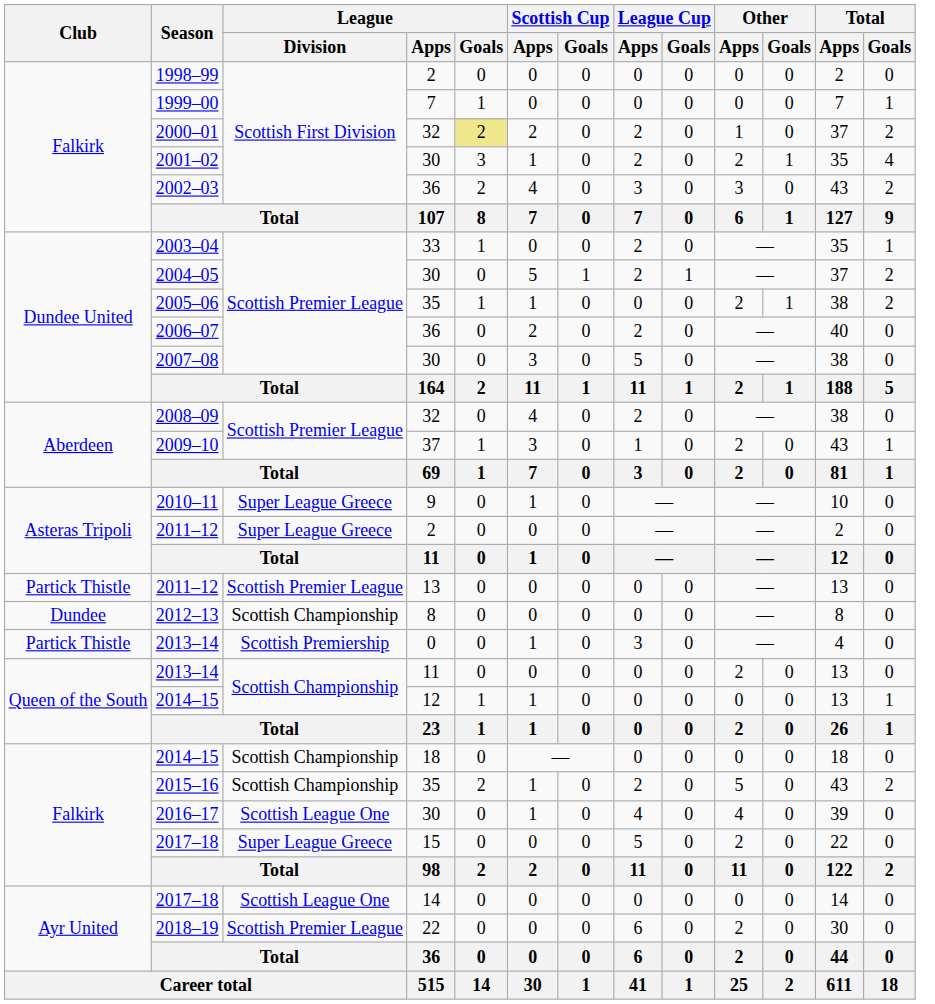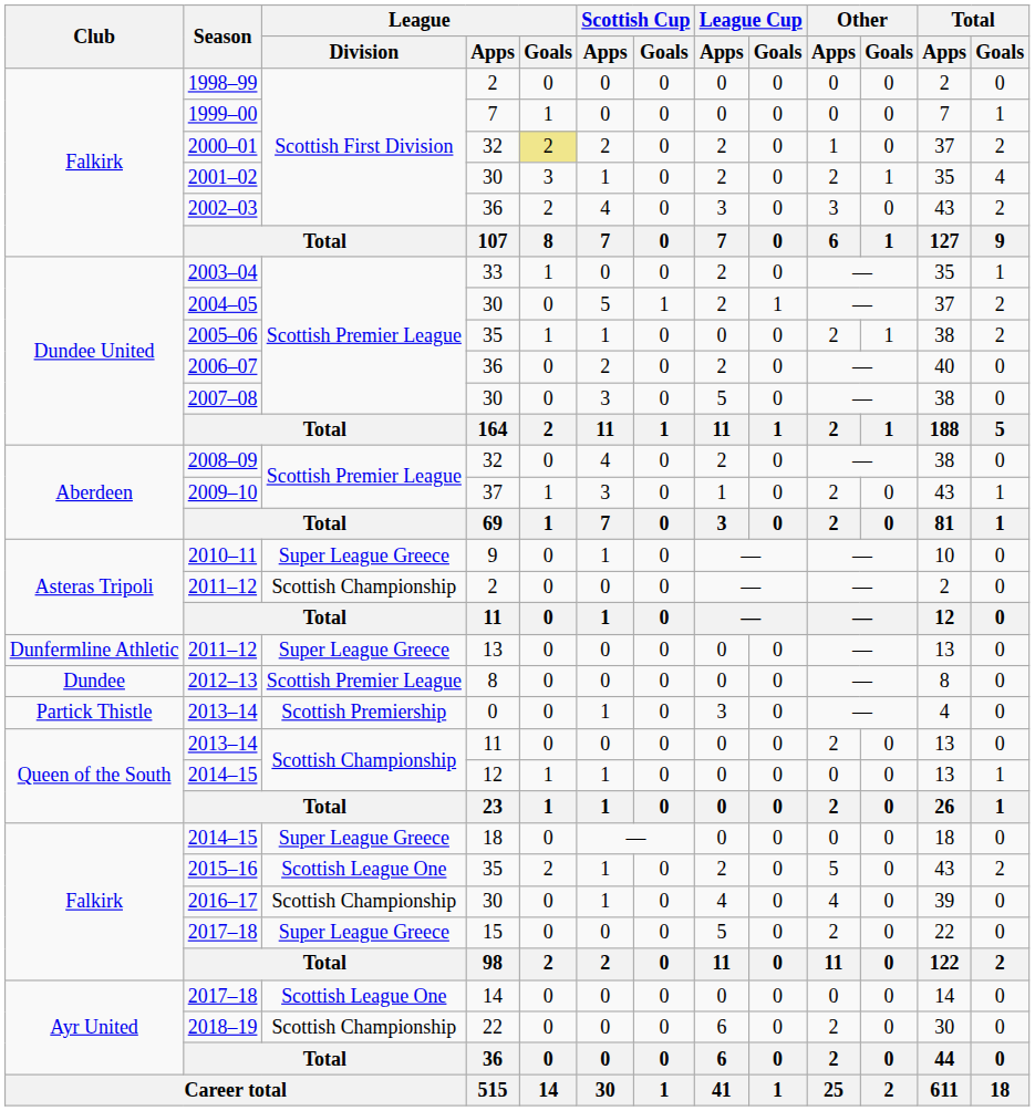2011–12 / 2 | League / Division: Super League Greece -> Scottish Championship
2011–12 / 13 | Club: Partick Thistle -> Dunfermline Athletic
2011–12 / 13 | League / Division: Scottish Premier League -> Super League Greece
2012–13 | League / Division: Scottish Championship -> Scottish Premier League
2014–15 / 18 | League / Division: Scottish Championship -> Super League Greece
2015–16 | League / Division: Scottish Championship -> Scottish League One
2016–17 | League / Division: Scottish League One -> Scottish Championship
2018–19 | League / Division: Scottish Premier League -> Scottish Championship
